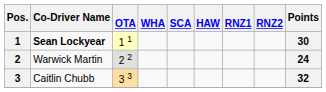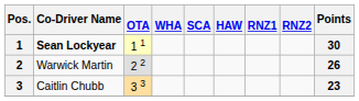2 | Points: 24 -> 26
3 | Points: 32 -> 23
